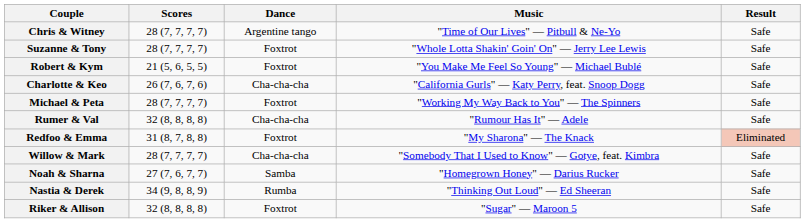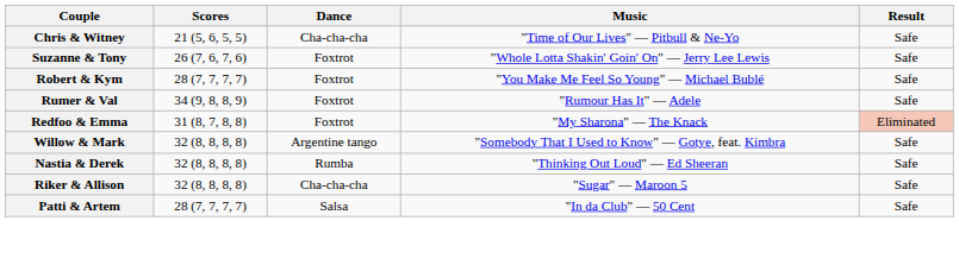Chris & Witney | Scores: 28 (7, 7, 7, 7) -> 21 (5, 6, 5, 5)
Chris & Witney | Dance: Argentine tango -> Cha-cha-cha
Suzanne & Tony | Scores: 28 (7, 7, 7, 7) -> 26 (7, 6, 7, 6)
Robert & Kym | Scores: 21 (5, 6, 5, 5) -> 28 (7, 7, 7, 7)
- row: Charlotte & Keo | 26 (7, 6, 7, 6) | Cha-cha-cha | "California Gurls" — Katy Perry, feat. Snoop Dogg | Safe
- row: Michael & Peta | 28 (7, 7, 7, 7) | Foxtrot | "Working My Way Back to You" — The Spinners | Safe
Rumer & Val | Scores: 32 (8, 8, 8, 8) -> 34 (9, 8, 8, 9)
Rumer & Val | Dance: Cha-cha-cha -> Foxtrot
Willow & Mark | Scores: 28 (7, 7, 7, 7) -> 32 (8, 8, 8, 8)
Willow & Mark | Dance: Cha-cha-cha -> Argentine tango
- row: Noah & Sharna | 27 (7, 6, 7, 7) | Samba | "Homegrown Honey" — Darius Rucker | Safe
Nastia & Derek | Scores: 34 (9, 8, 8, 9) -> 32 (8, 8, 8, 8)
Riker & Allison | Dance: Foxtrot -> Cha-cha-cha
+ row: Patti & Artem | 28 (7, 7, 7, 7) | Salsa | "In da Club" — 50 Cent | Safe
